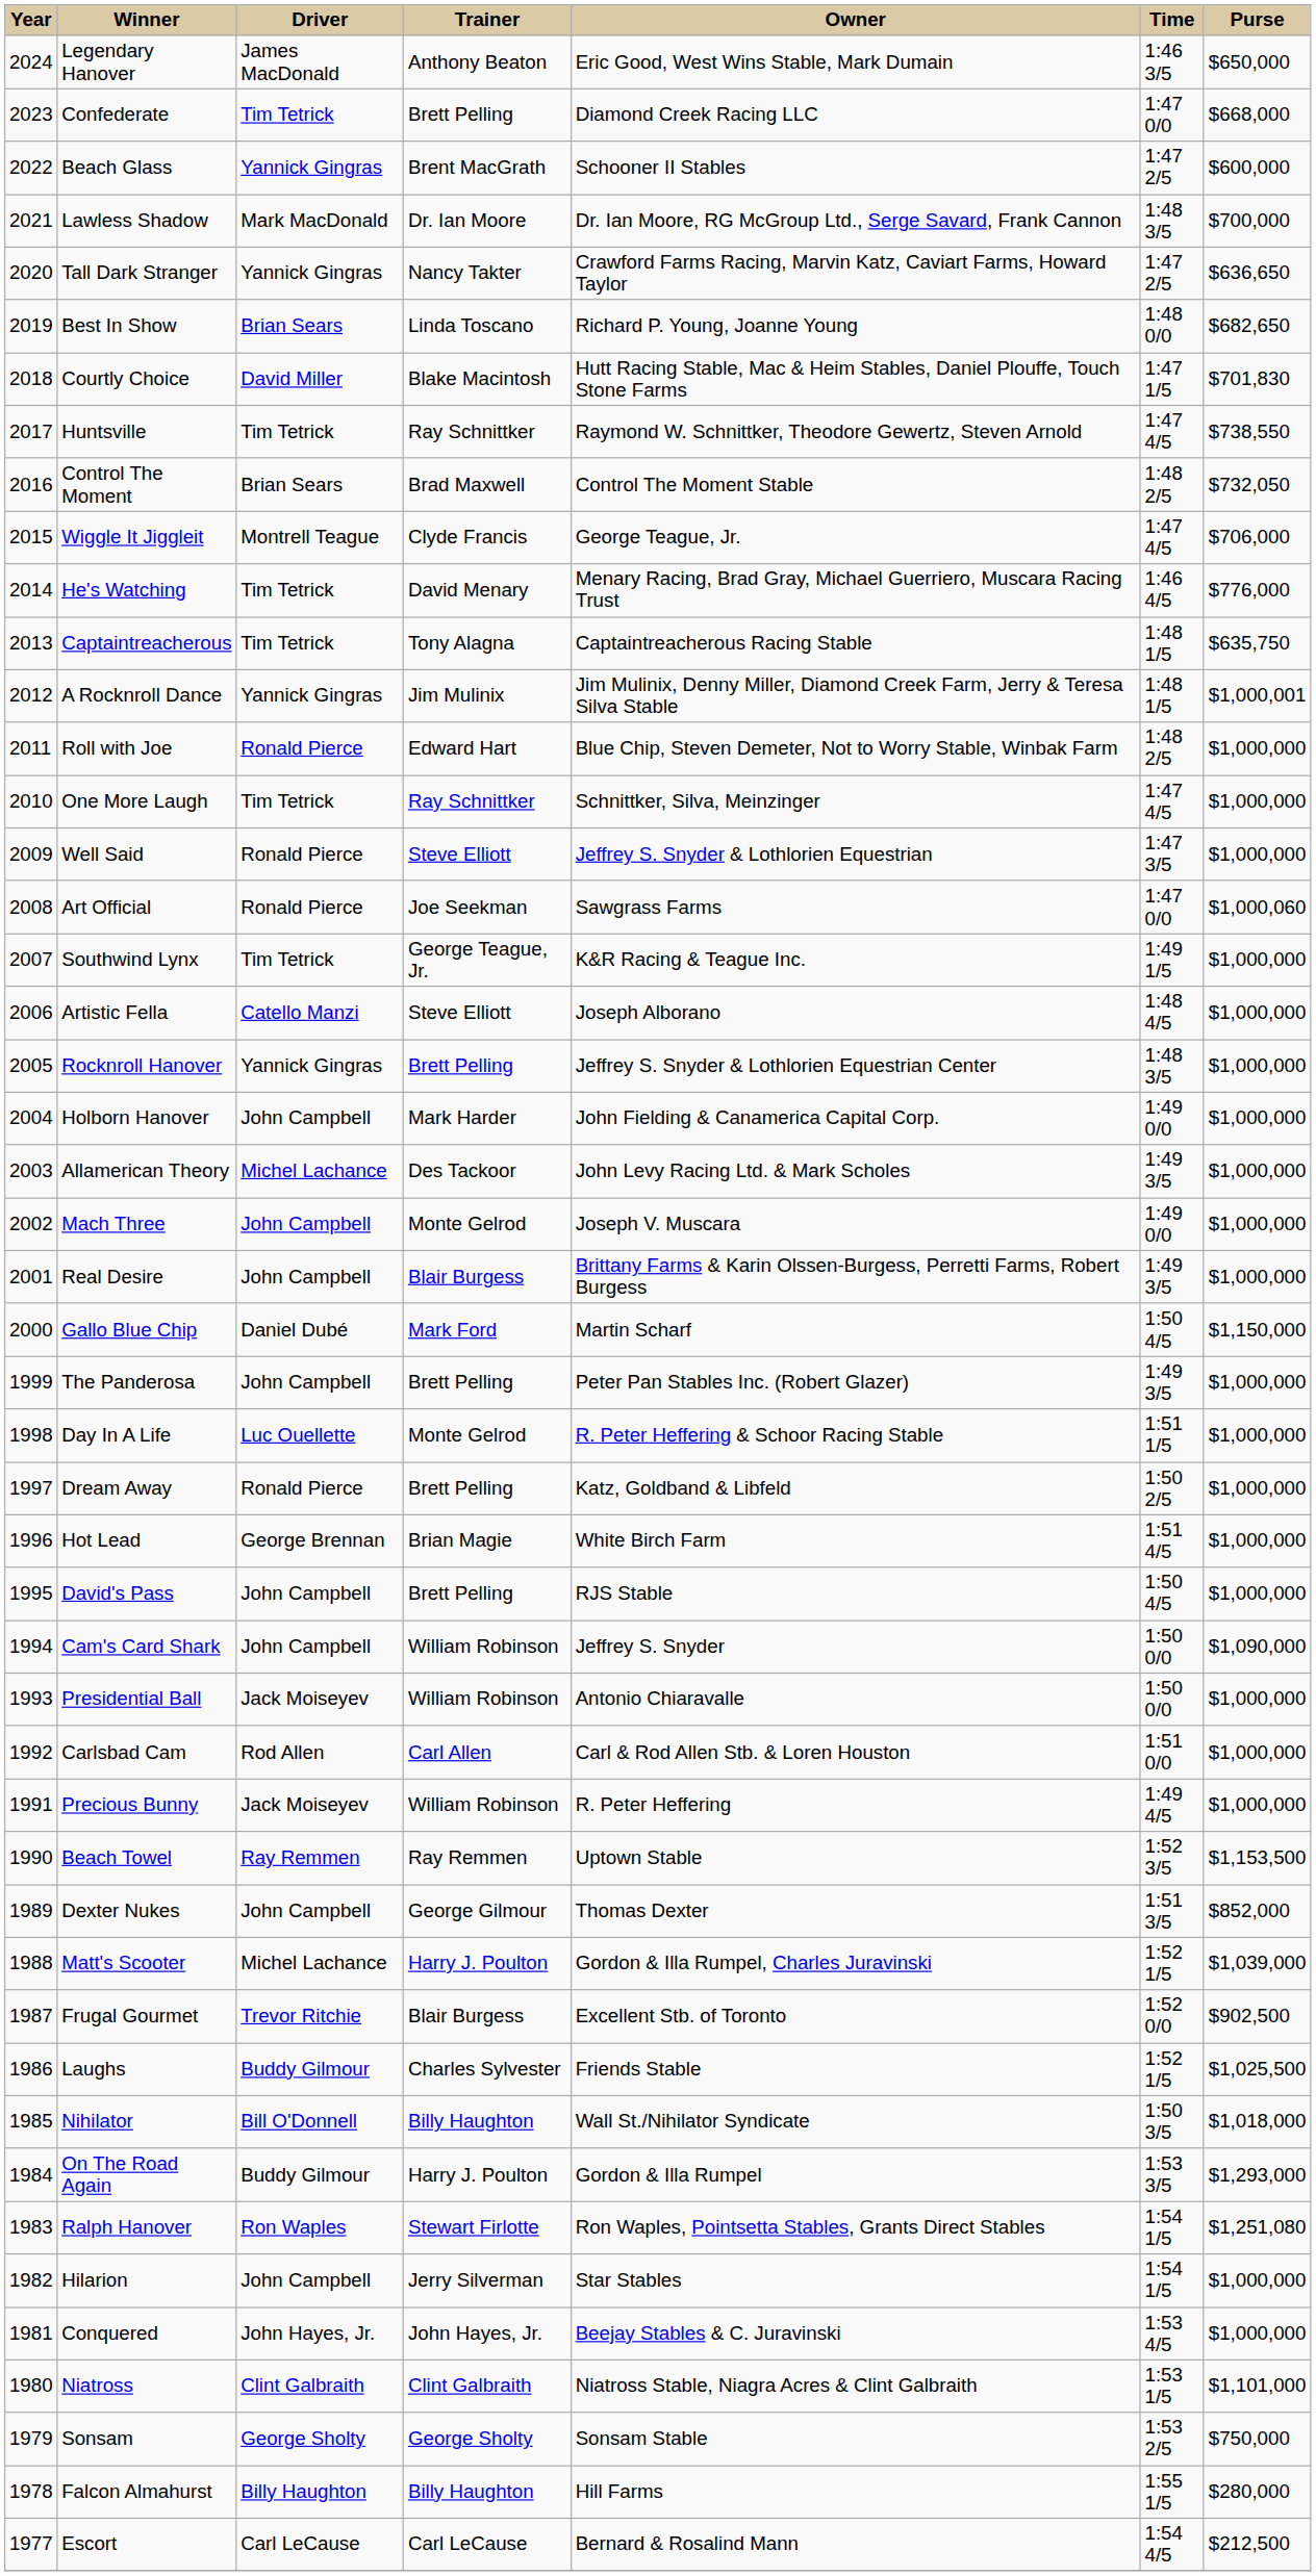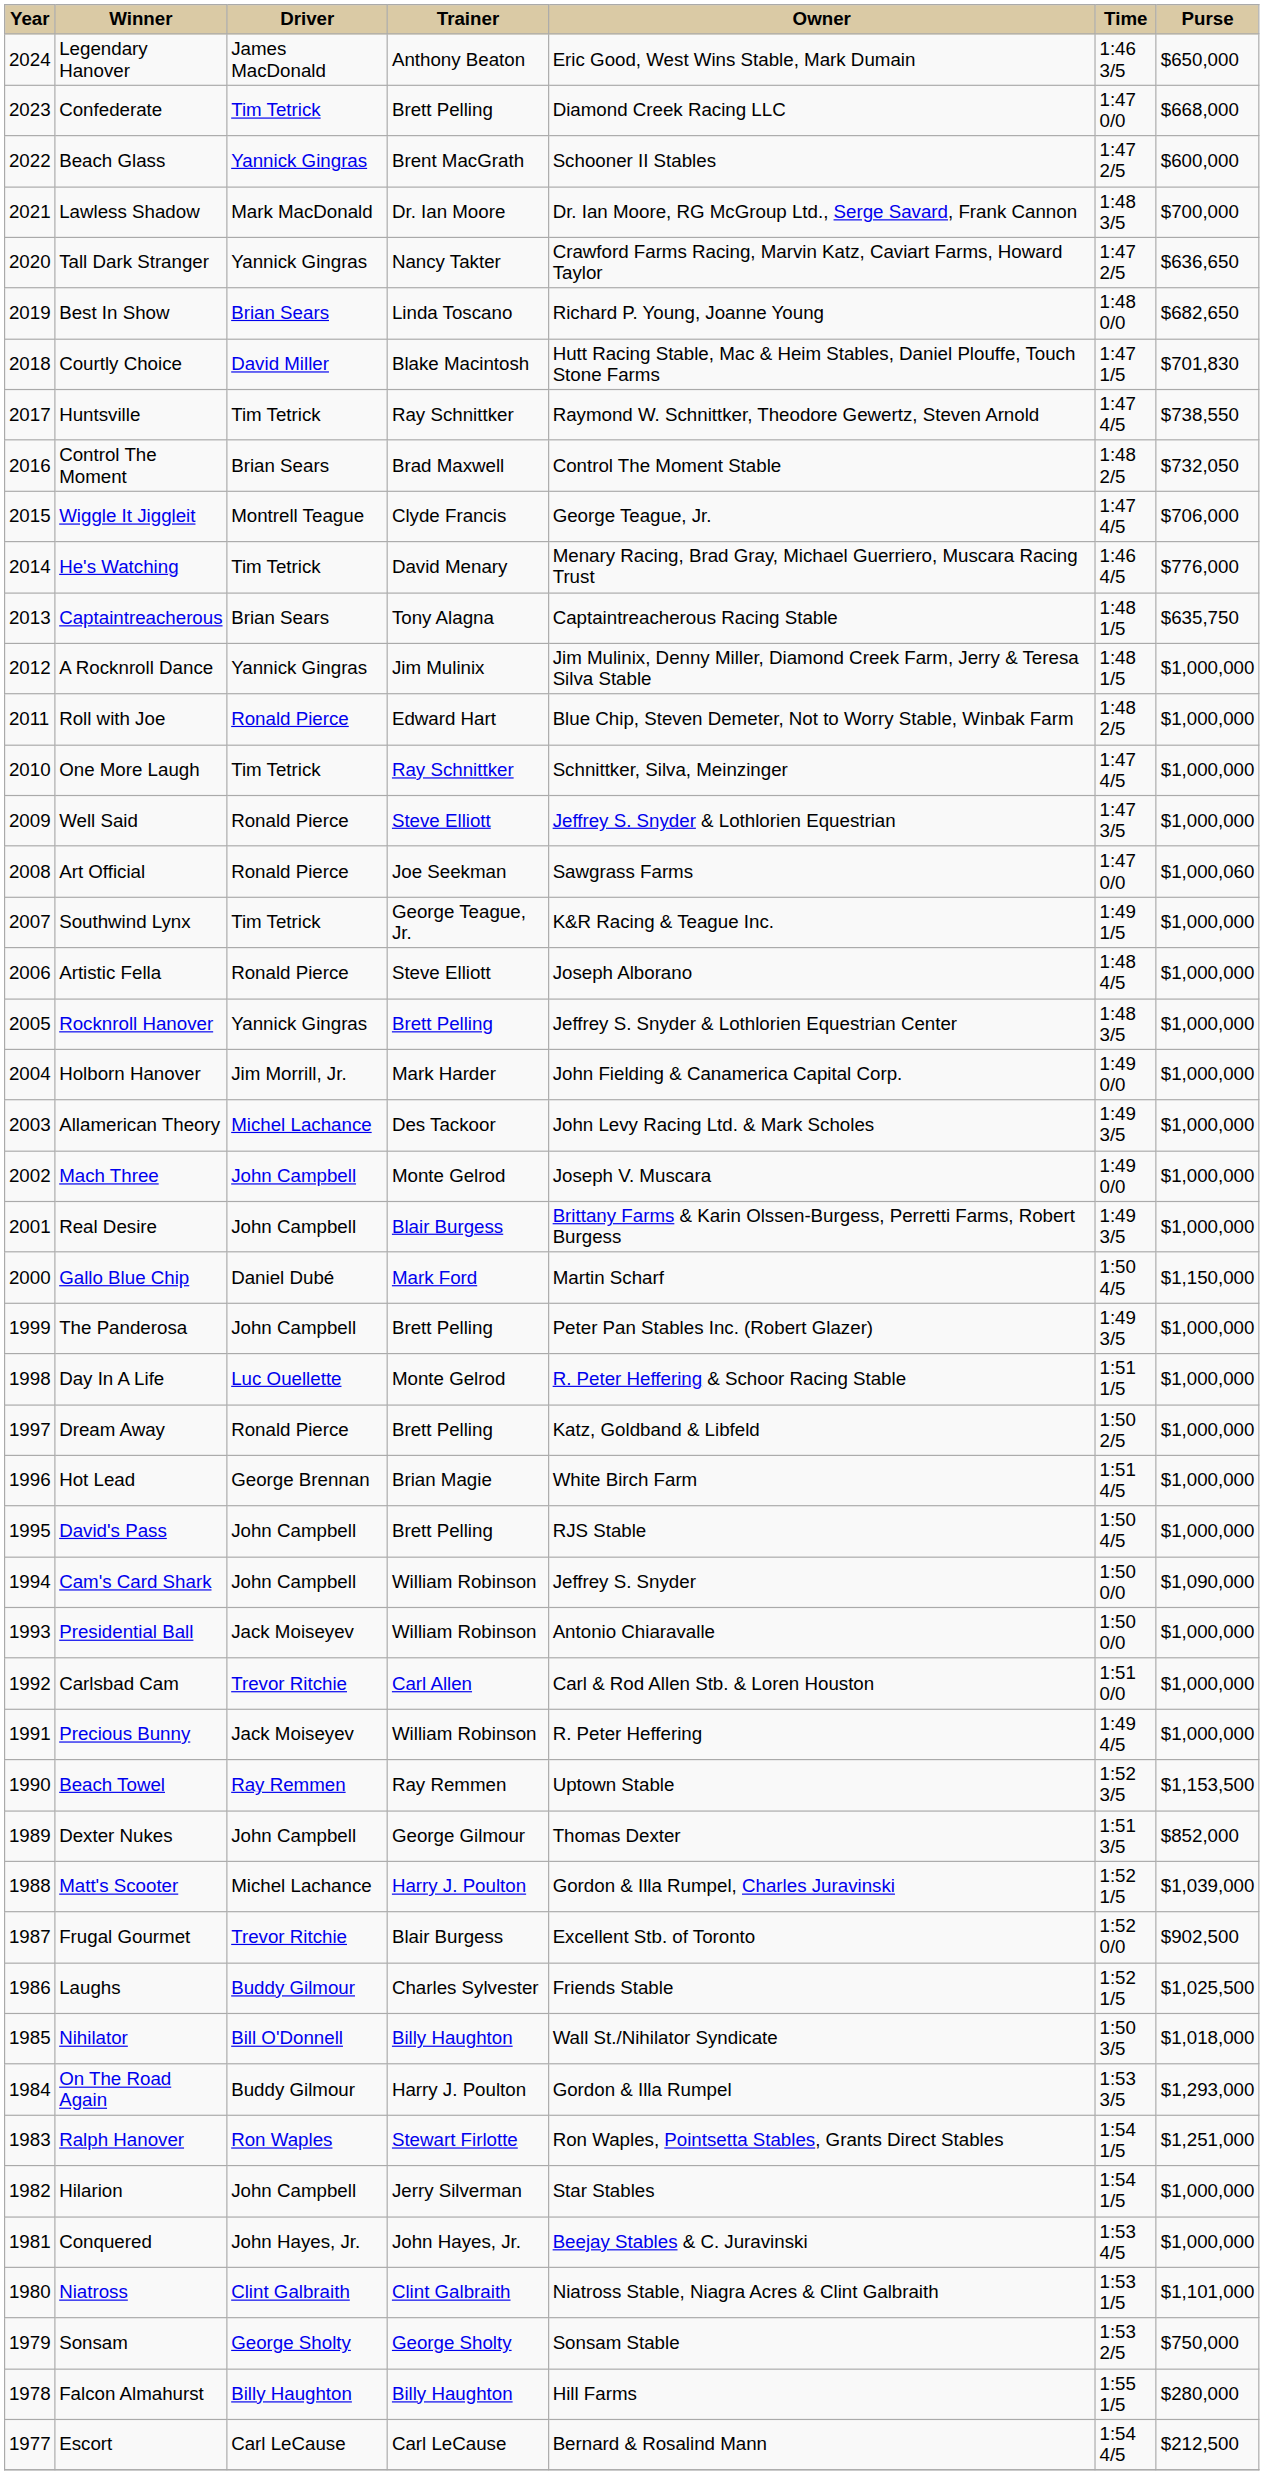Captaintreacherous | Driver: Tim Tetrick -> Brian Sears
A Rocknroll Dance | Purse: $1,000,001 -> $1,000,000
Artistic Fella | Driver: Catello Manzi -> Ronald Pierce
Holborn Hanover | Driver: John Campbell -> Jim Morrill, Jr.
Carlsbad Cam | Driver: Rod Allen -> Trevor Ritchie
Ralph Hanover | Purse: $1,251,080 -> $1,251,000
